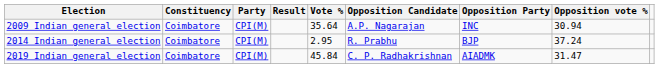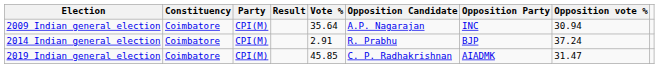2014 Indian general election | Vote %: 2.95 -> 2.91
2019 Indian general election | Vote %: 45.84 -> 45.85
